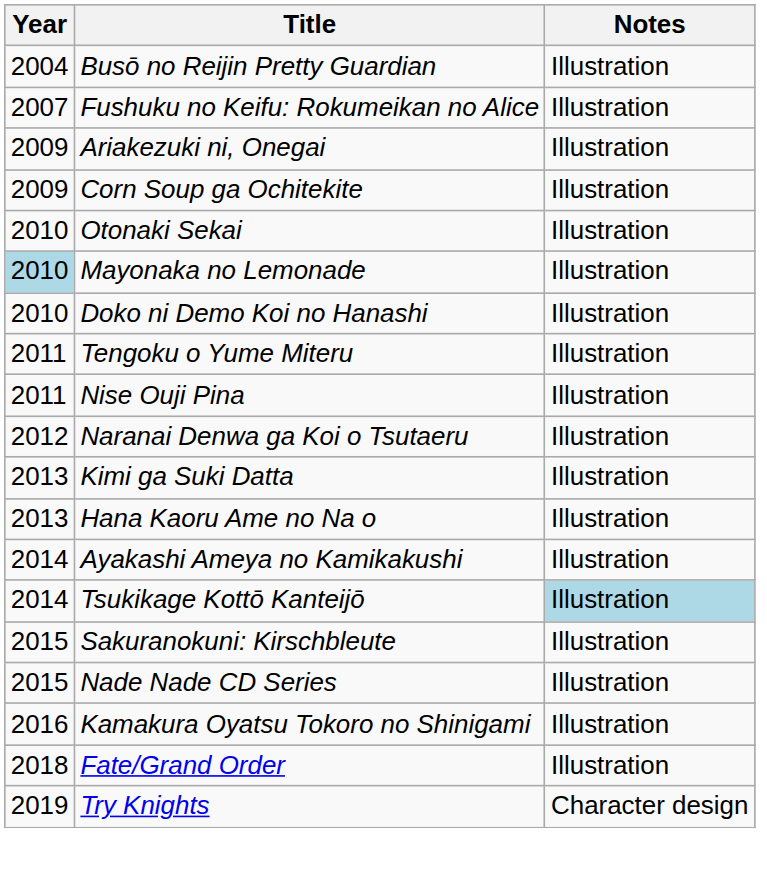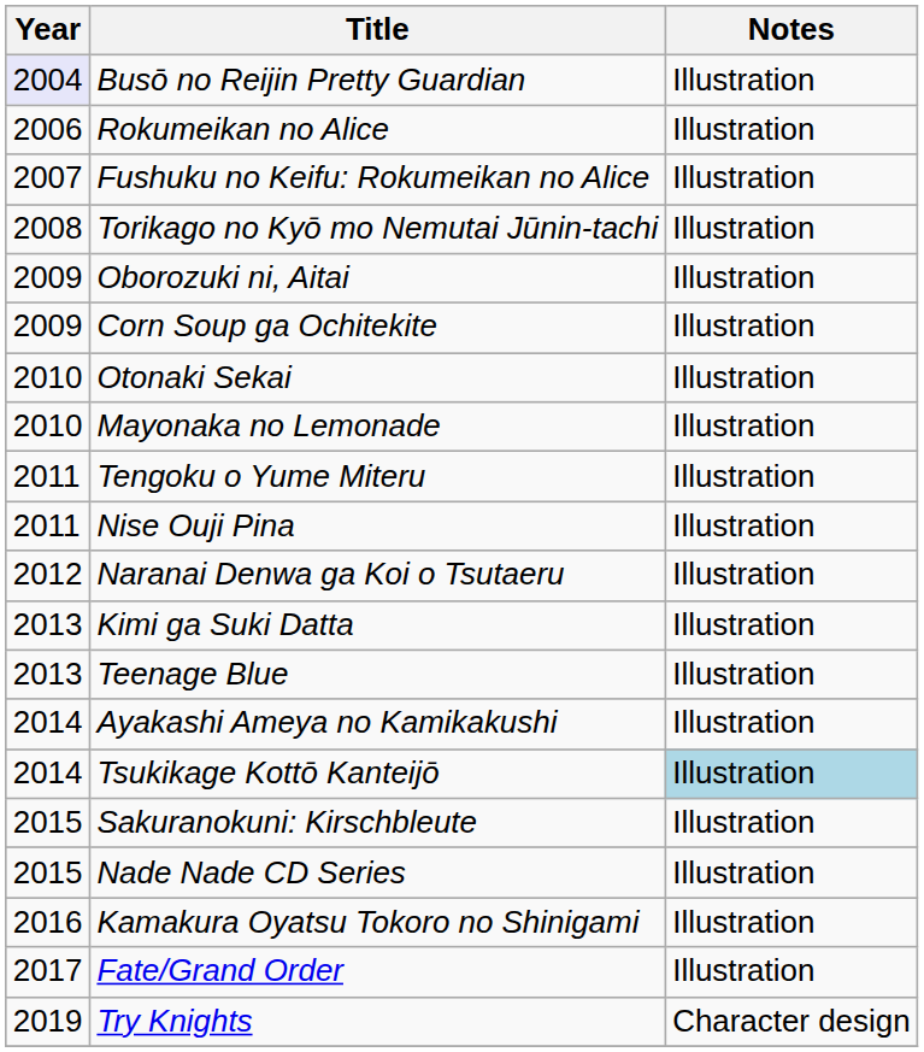Busō no Reijin Pretty Guardian | Year: no background -> lavender background
+ row: 2006 | Rokumeikan no Alice | Illustration
+ row: 2008 | Torikago no Kyō mo Nemutai Jūnin-tachi | Illustration
+ row: 2009 | Oborozuki ni, Aitai | Illustration
- row: 2009 | Ariakezuki ni, Onegai | Illustration
Mayonaka no Lemonade | Year: lightblue background -> no background
- row: 2010 | Doko ni Demo Koi no Hanashi | Illustration
- row: 2013 | Hana Kaoru Ame no Na o | Illustration
+ row: 2013 | Teenage Blue | Illustration
Fate/Grand Order | Year: 2018 -> 2017
